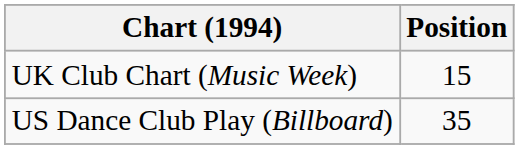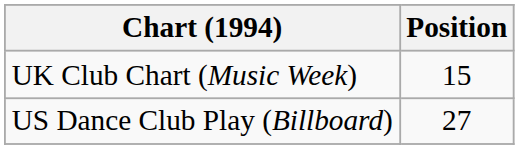US Dance Club Play (Billboard) | Position: 35 -> 27
